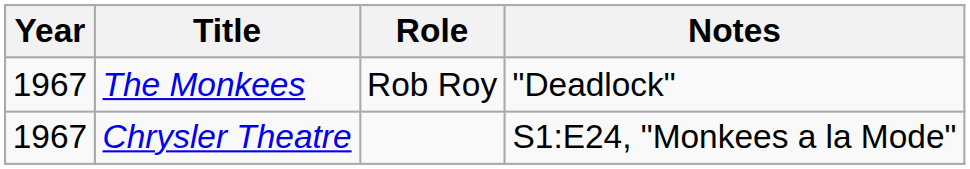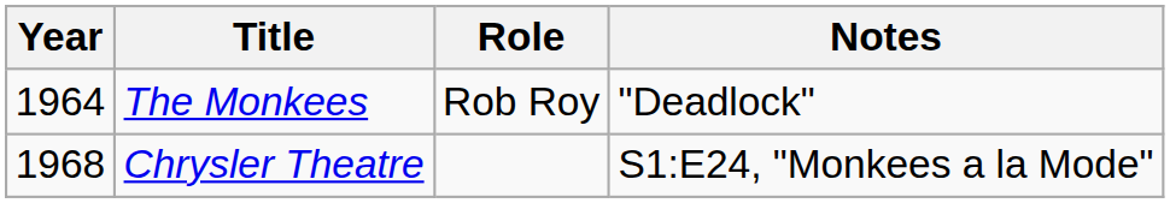The Monkees | Year: 1967 -> 1964
Chrysler Theatre | Year: 1967 -> 1968
